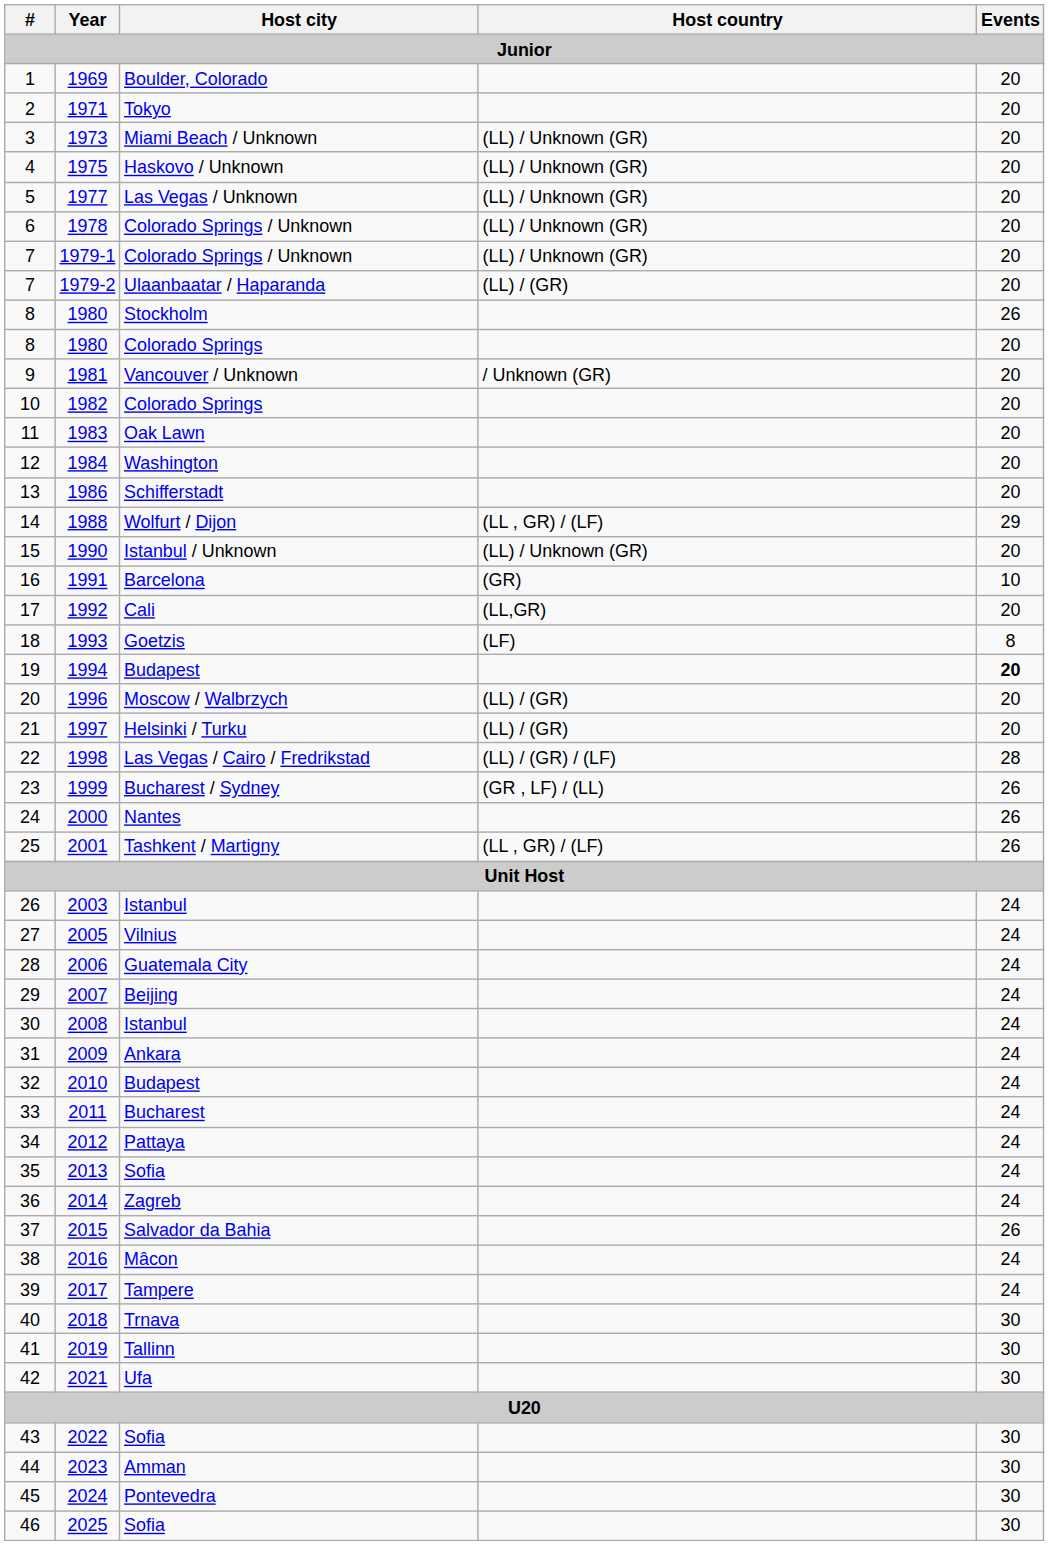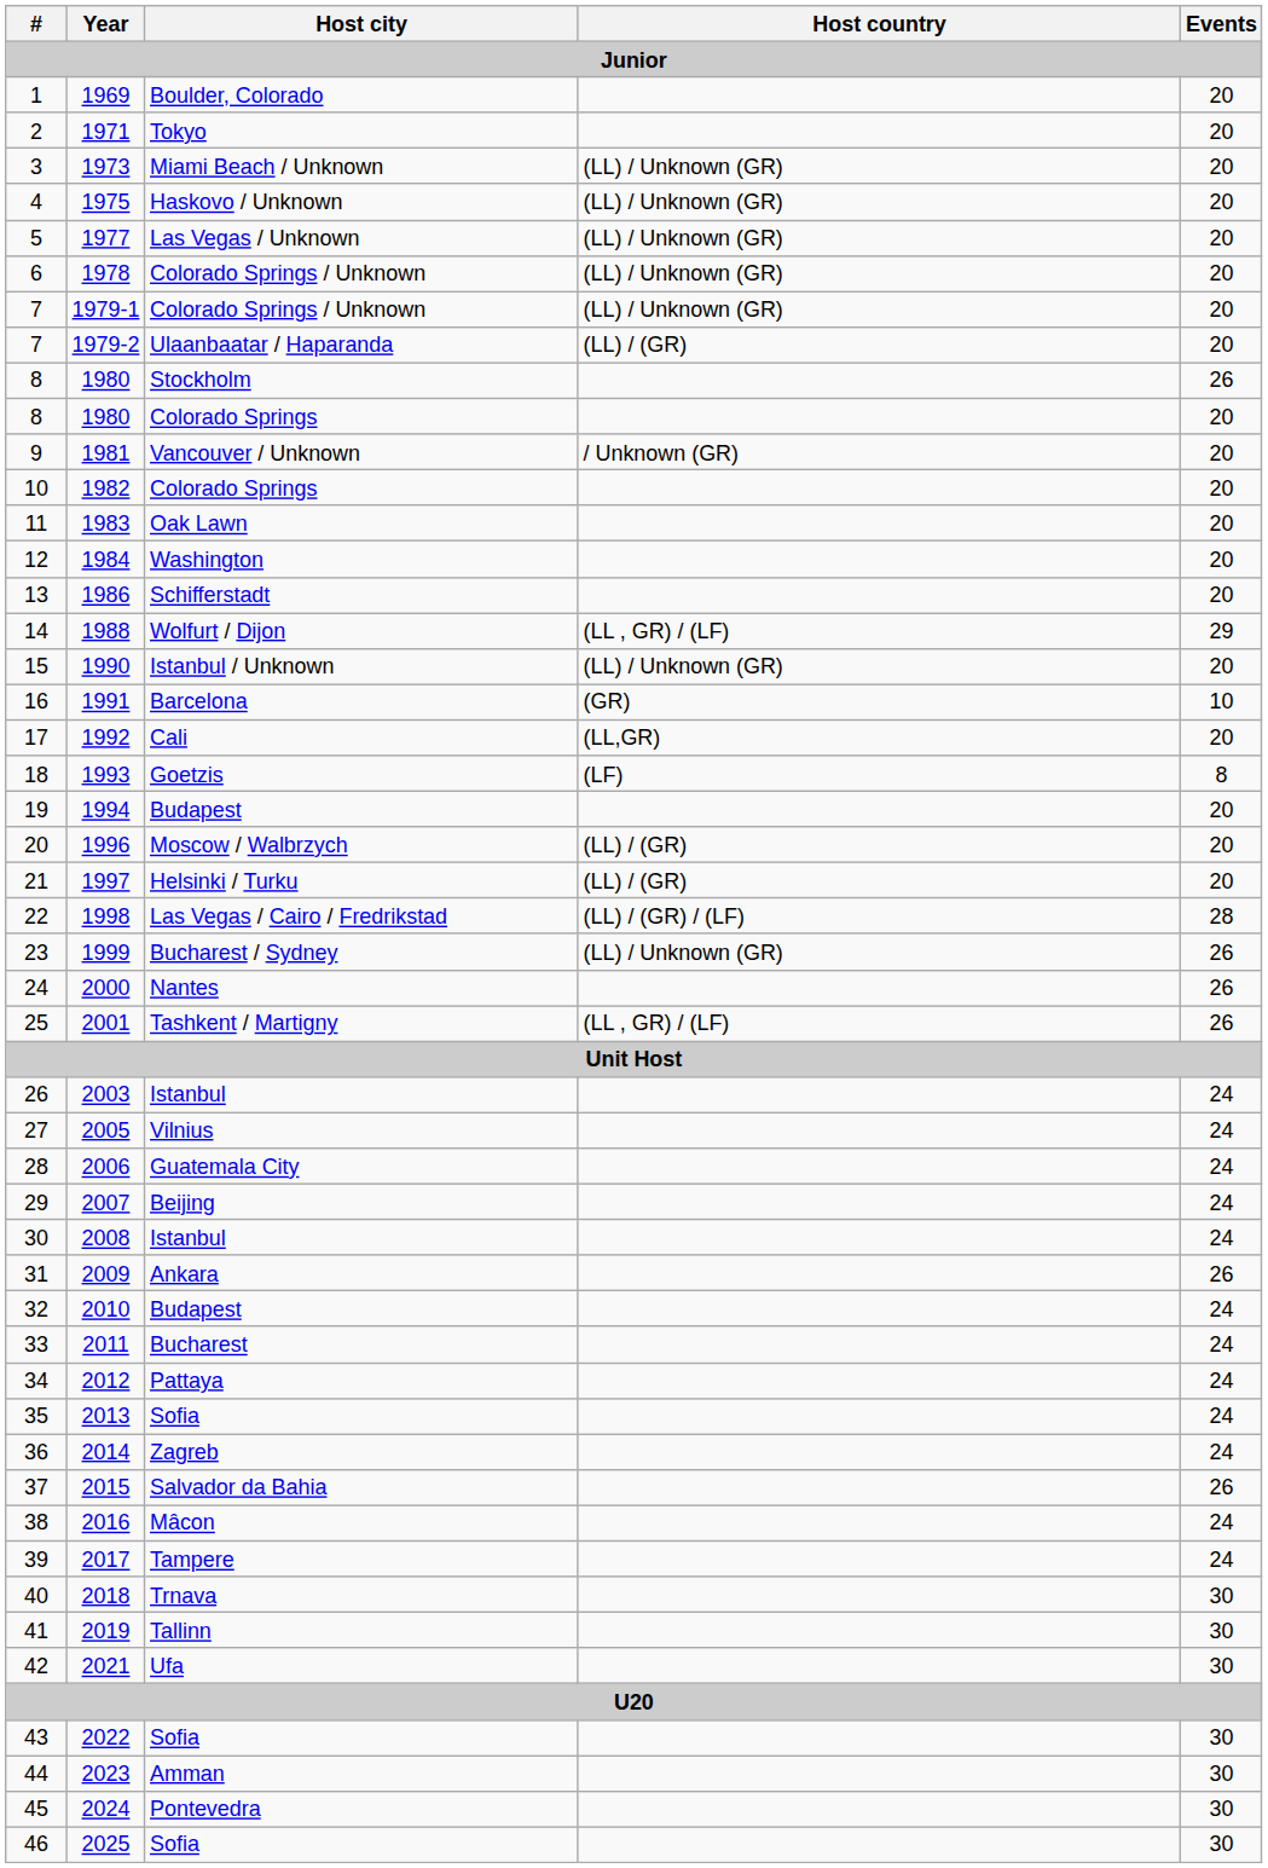1994 | Events: bold -> normal
1999 | Host country: (GR , LF) / (LL) -> (LL) / Unknown (GR)
2009 | Events: 24 -> 26
